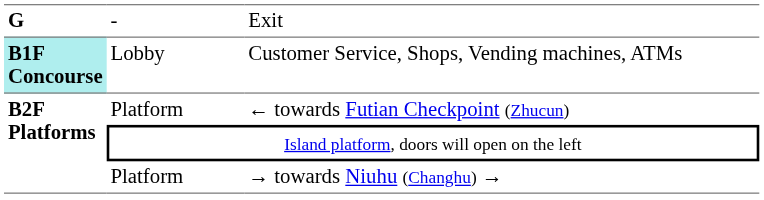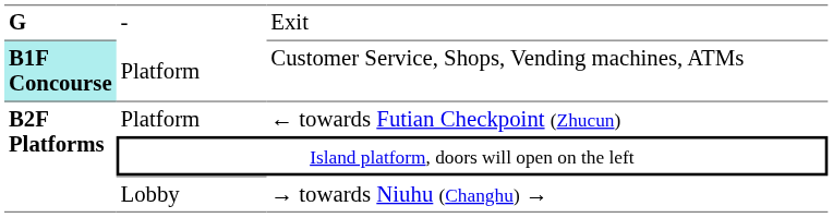Customer Service, Shops, Vending machines, ATMs | column 2: Lobby -> Platform
→ towards Niuhu (Changhu) → | column 2: Platform -> Lobby
